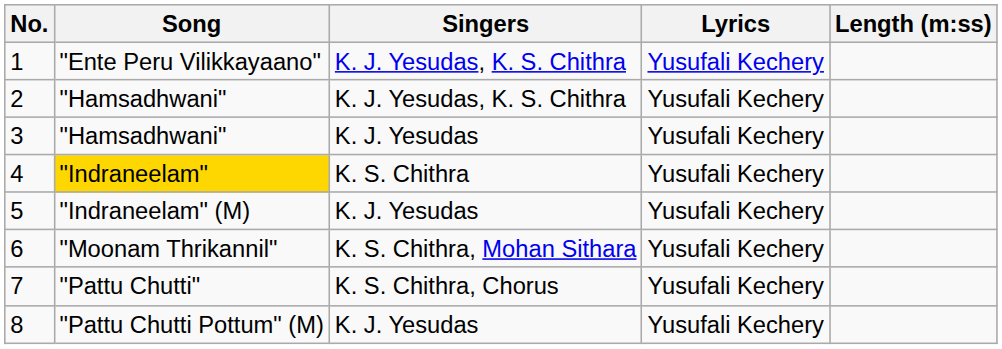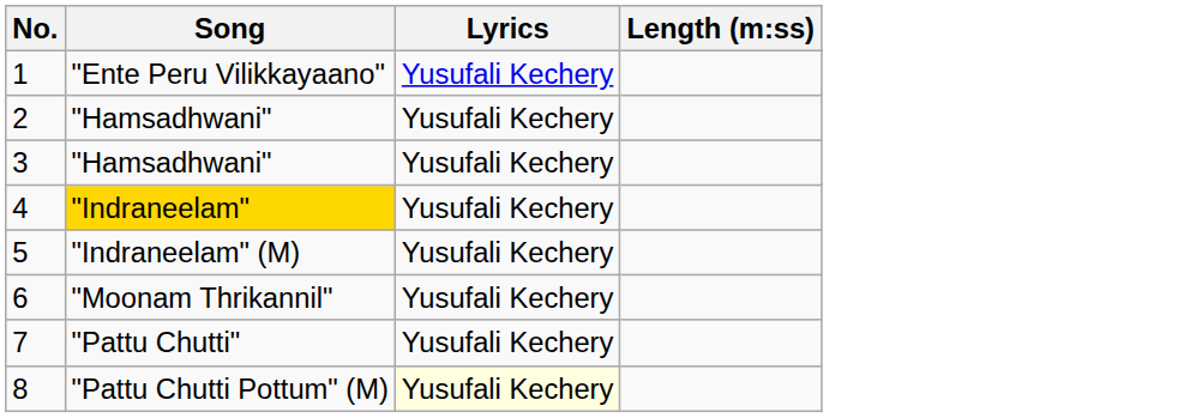- column: Singers | K. J. Yesudas, K. S. Chithra | K. J. Yesudas, K. S. Chithra | K. J. Yesudas | K. S. Chithra | K. J. Yesudas | K. S. Chithra, Mohan Sithara | K. S. Chithra, Chorus | K. J. Yesudas
8 | Lyrics: no background -> lightyellow background
